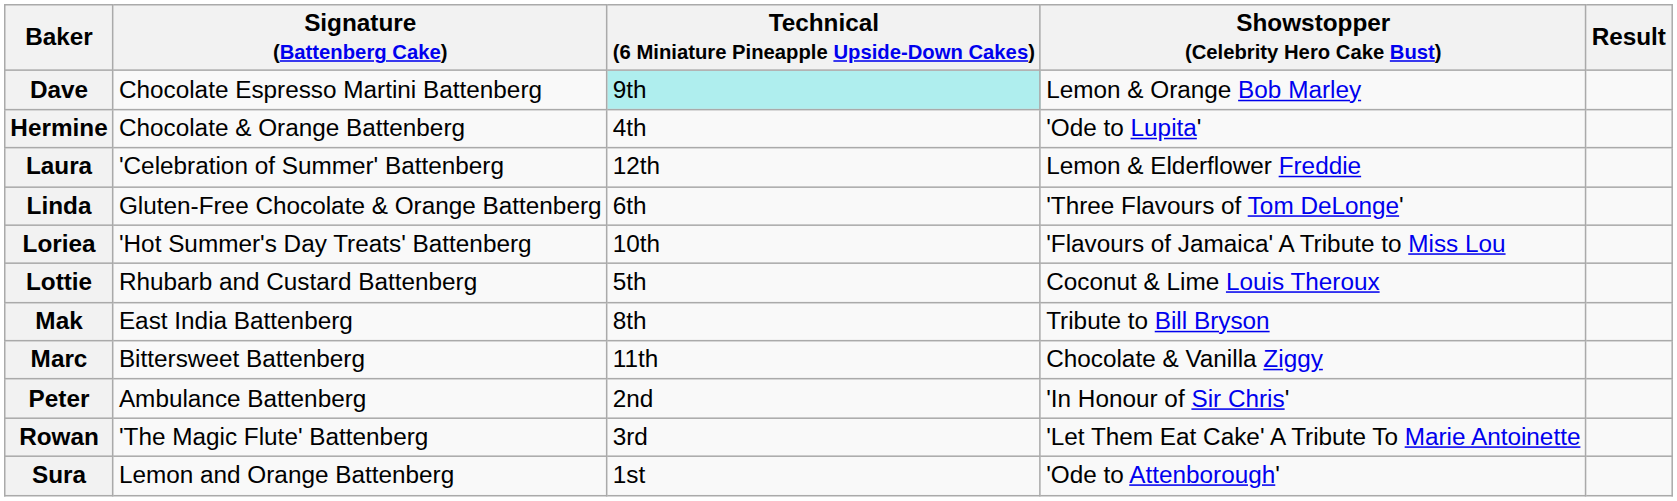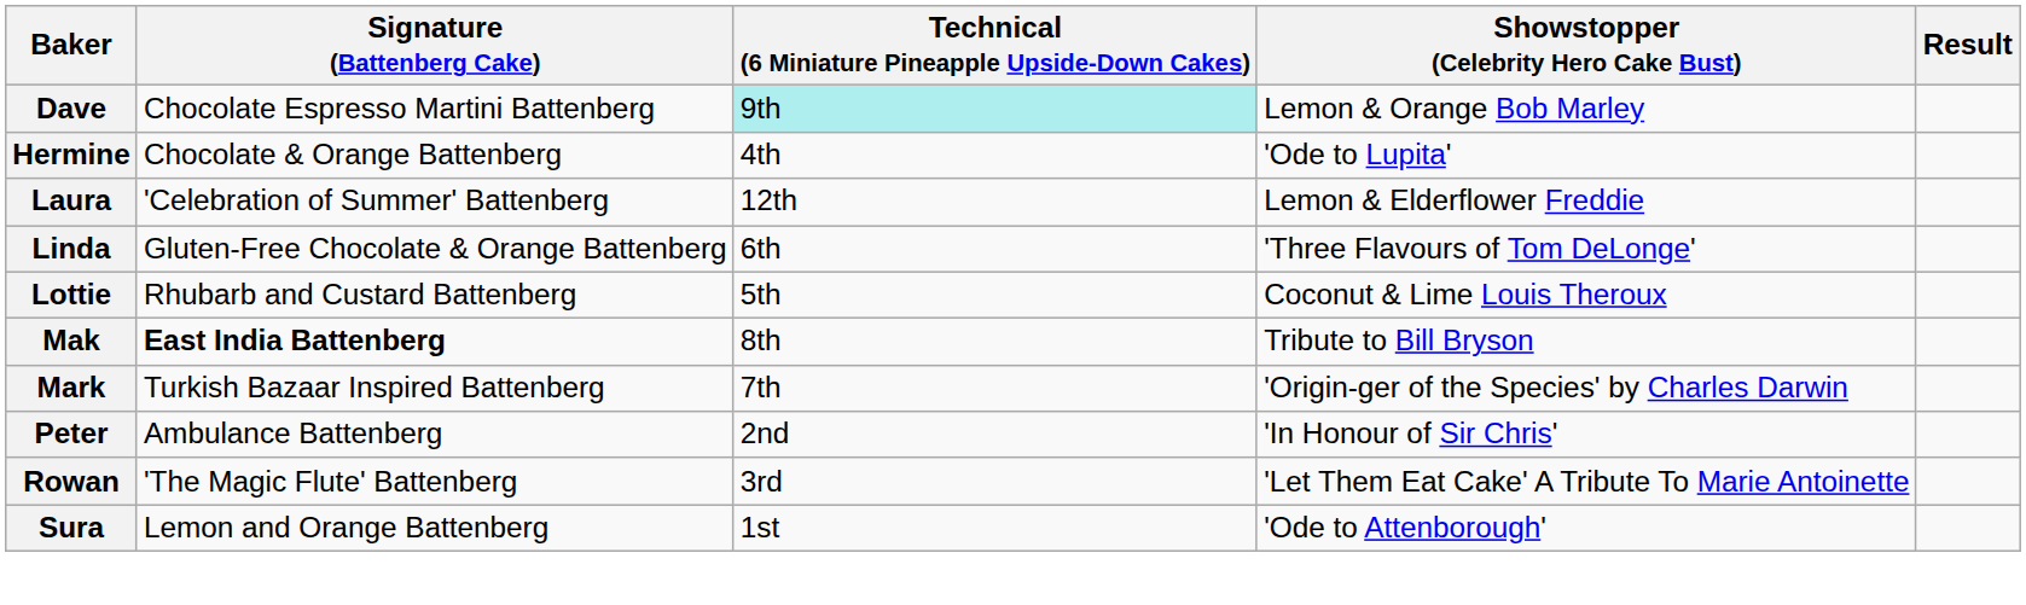- row: Loriea | 'Hot Summer's Day Treats' Battenberg | 10th | 'Flavours of Jamaica' A Tribute to Miss Lou
Mak | Signature (Battenberg Cake): normal -> bold
- row: Marc | Bittersweet Battenberg | 11th | Chocolate & Vanilla Ziggy
+ row: Mark | Turkish Bazaar Inspired Battenberg | 7th | 'Origin-ger of the Species' by Charles Darwin
